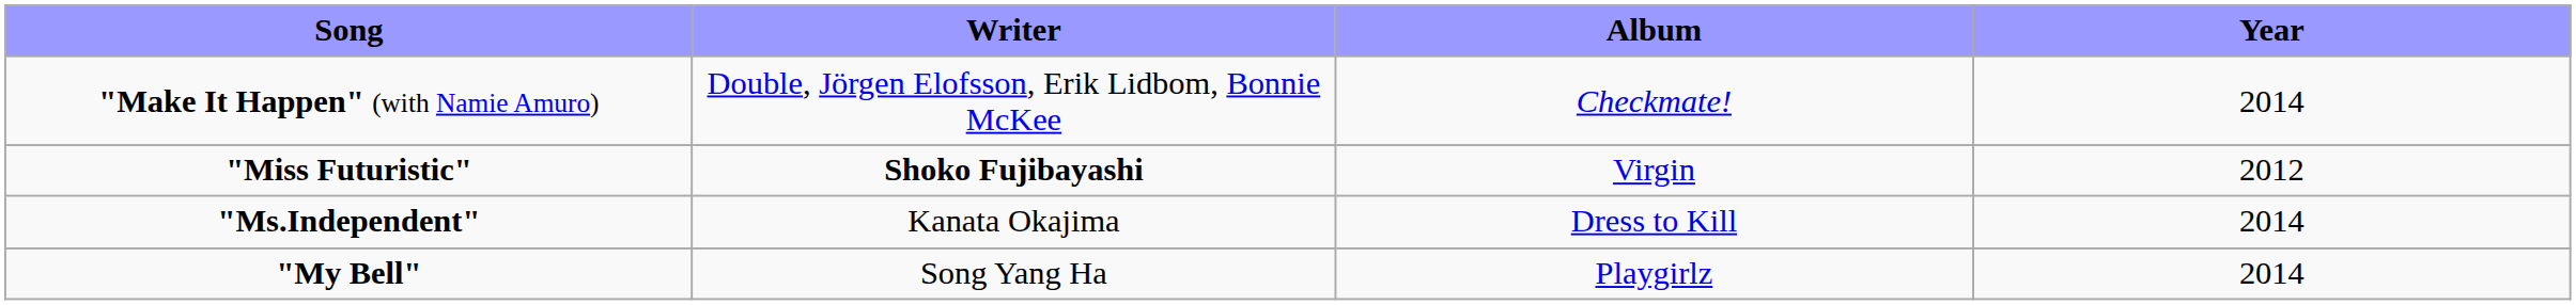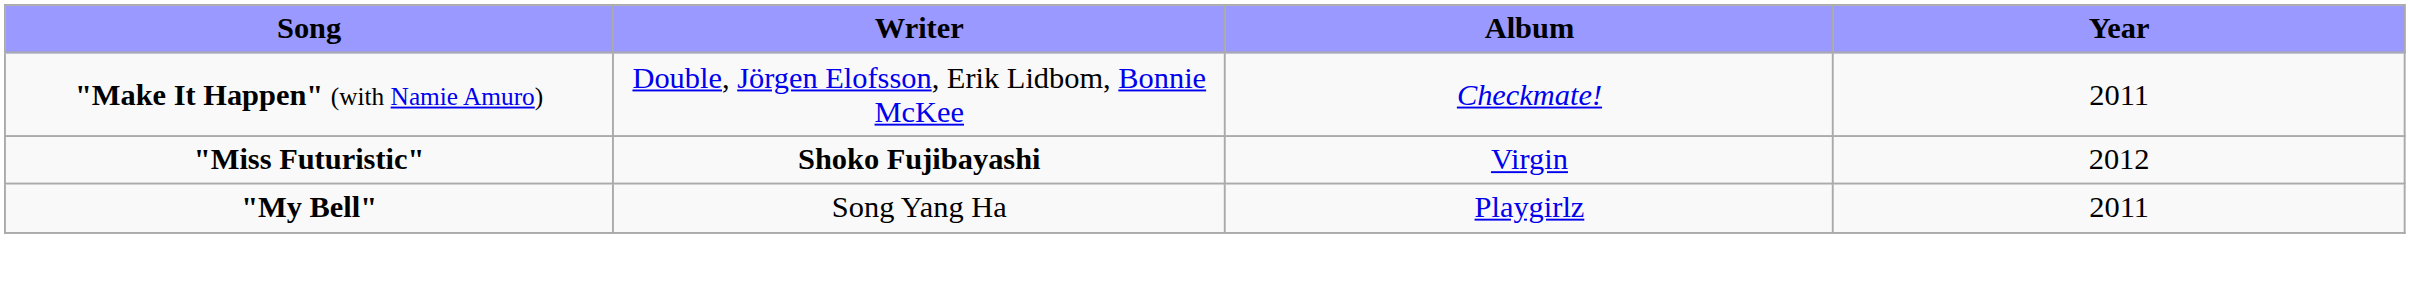"Make It Happen" (with Namie Amuro) | Year: 2014 -> 2011
- row: "Ms.Independent" | Kanata Okajima | Dress to Kill | 2014
"My Bell" | Year: 2014 -> 2011
